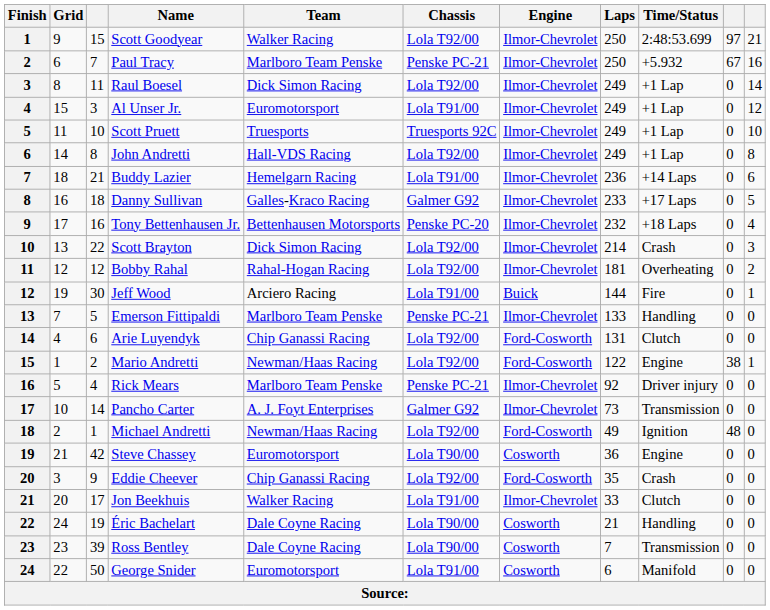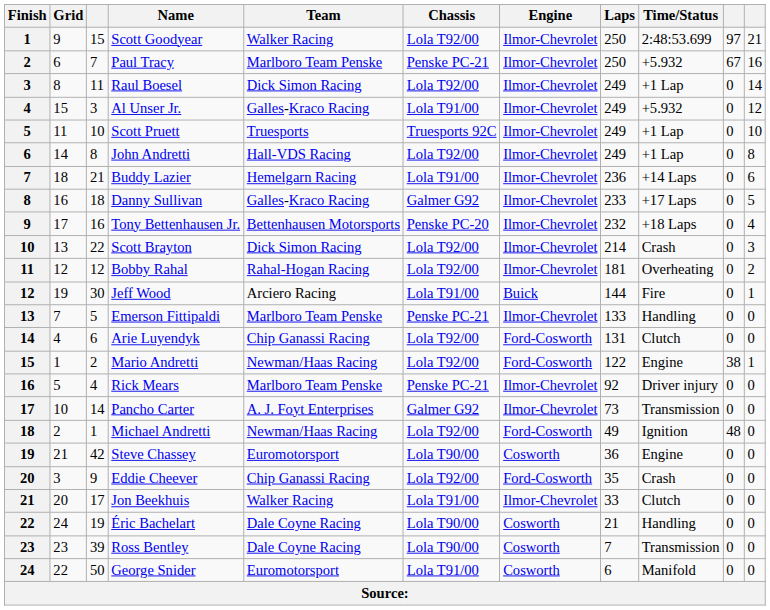Al Unser Jr. | Team: Euromotorsport -> Galles-Kraco Racing
Al Unser Jr. | Time/Status: +1 Lap -> +5.932
